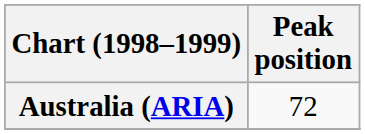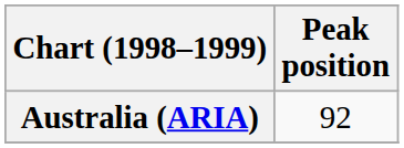Australia (ARIA) | Peak position: 72 -> 92
